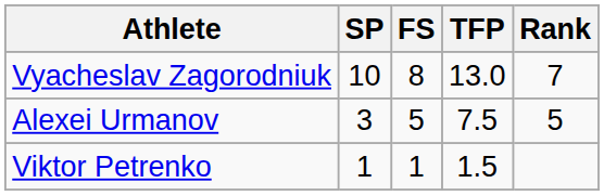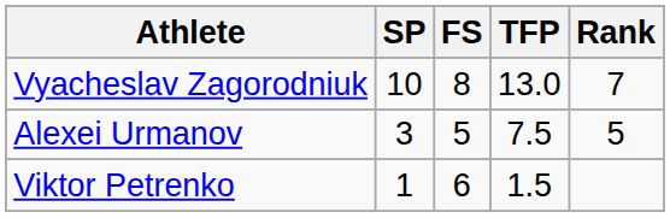Viktor Petrenko | FS: 1 -> 6
